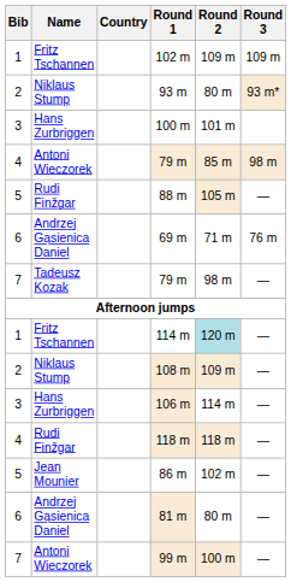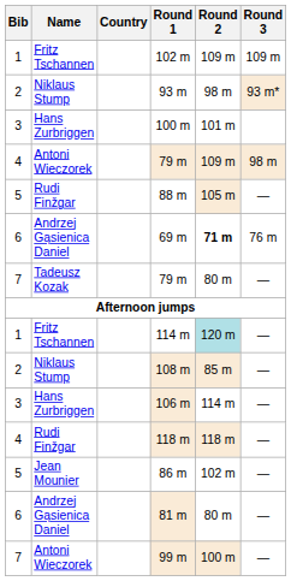93 m | Round 2: 80 m -> 98 m
Antoni Wieczorek / 79 m | Round 2: 85 m -> 109 m
69 m | Round 2: normal -> bold
Tadeusz Kozak / 79 m | Round 2: 98 m -> 80 m
108 m | Round 2: 109 m -> 85 m
